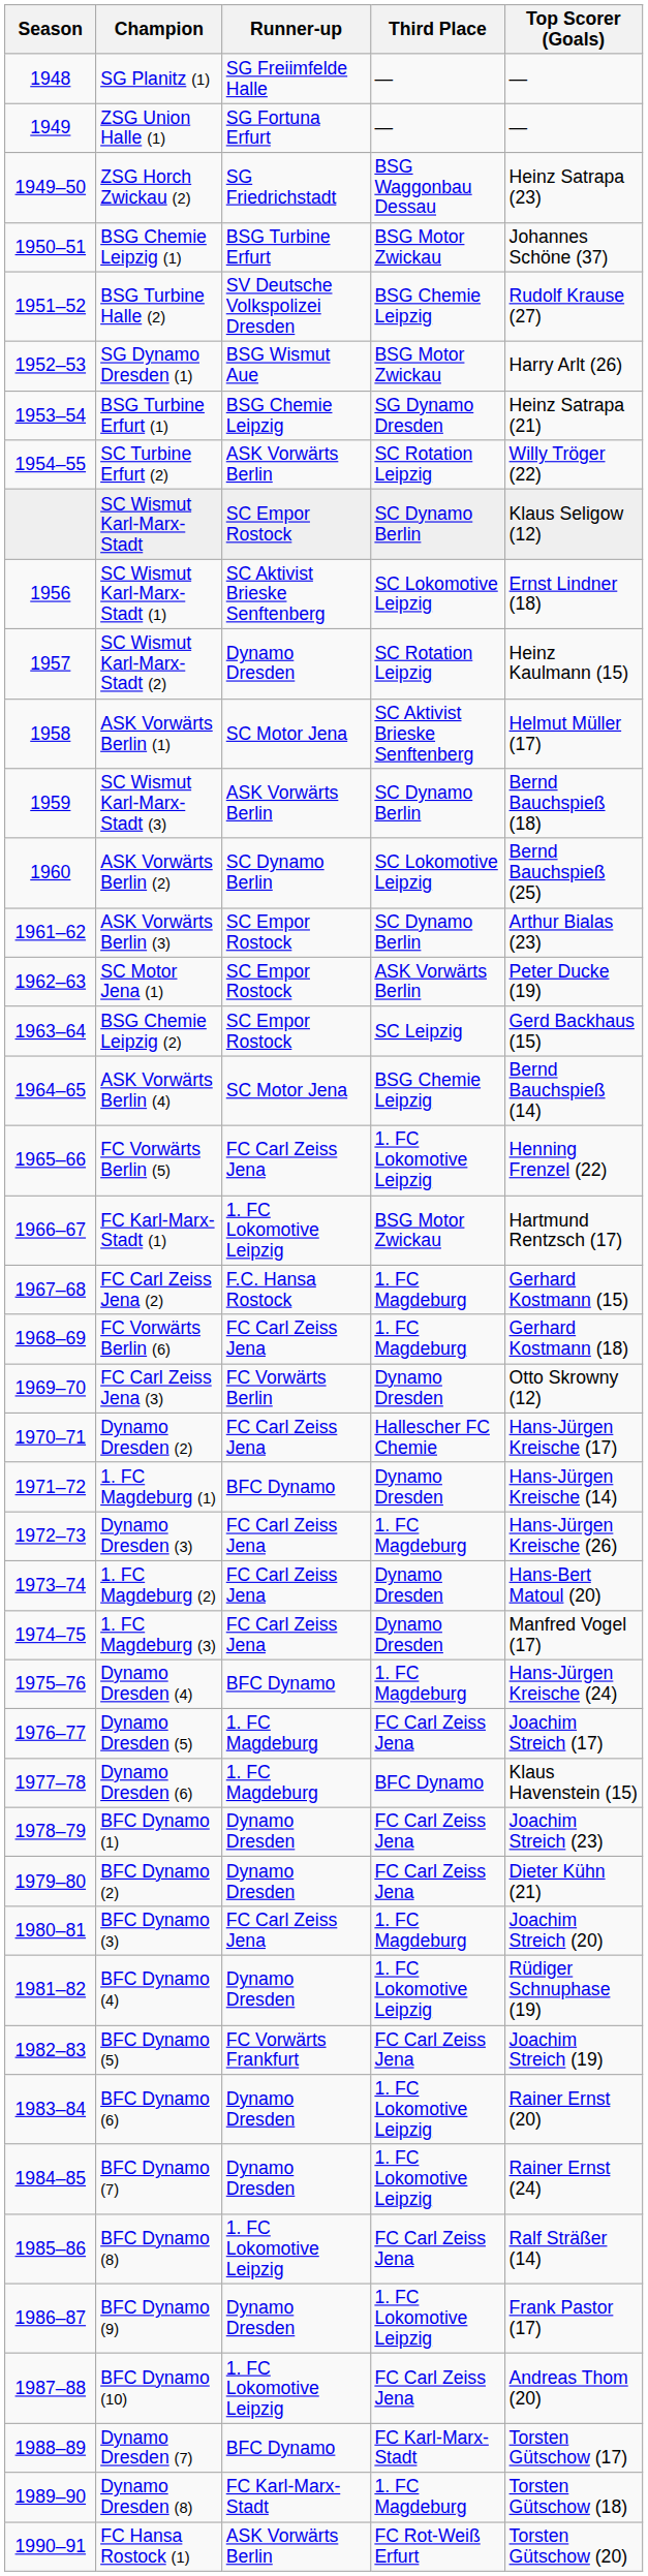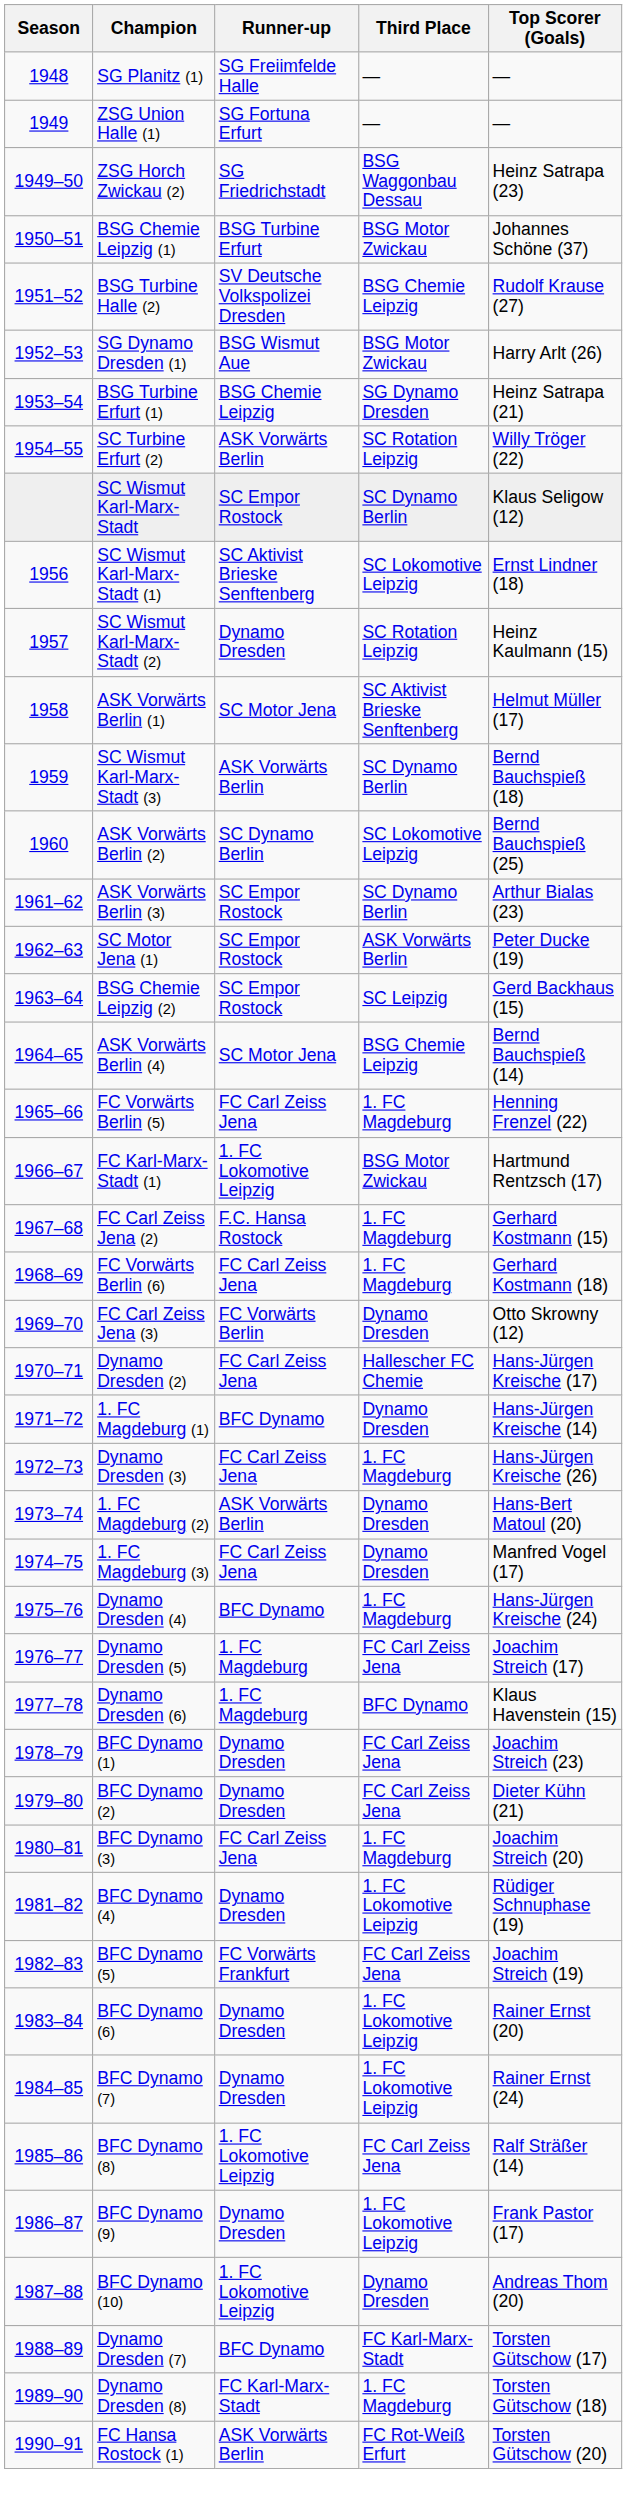FC Vorwärts Berlin (5) | Third Place: 1. FC Lokomotive Leipzig -> 1. FC Magdeburg
1. FC Magdeburg (2) | Runner-up: FC Carl Zeiss Jena -> ASK Vorwärts Berlin
BFC Dynamo (10) | Third Place: FC Carl Zeiss Jena -> Dynamo Dresden
